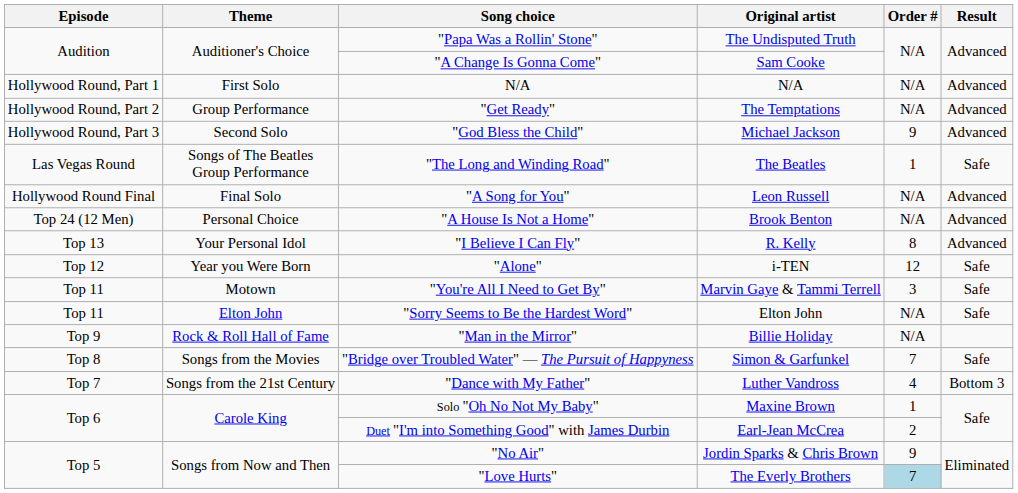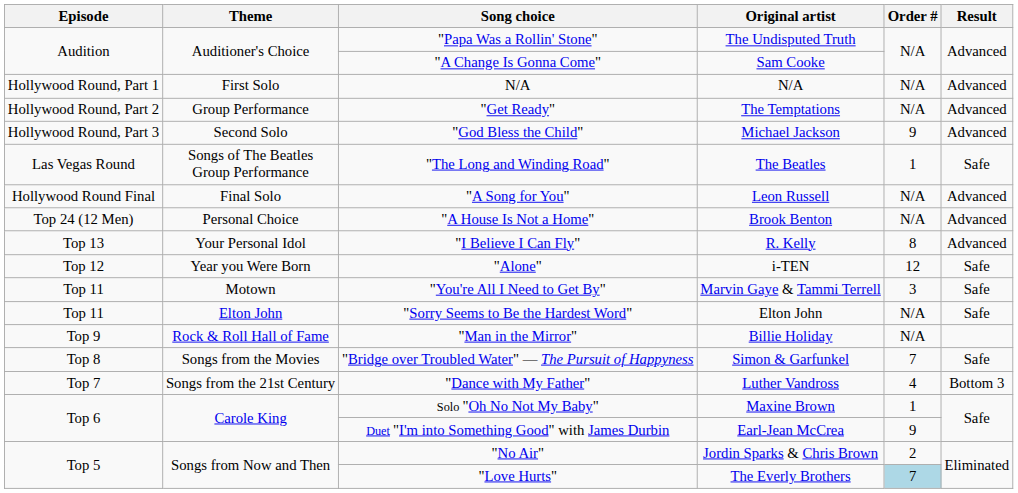Duet "I'm into Something Good" with James Durbin | Order #: 2 -> 9
"No Air" | Order #: 9 -> 2
